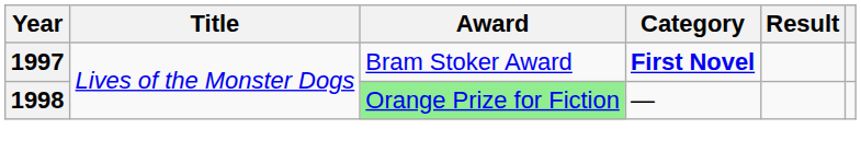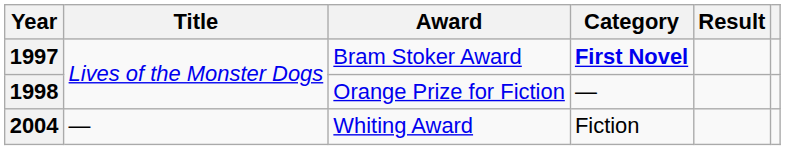1998 | Award: lightgreen background -> no background
+ row: 2004 | — | Whiting Award | Fiction
